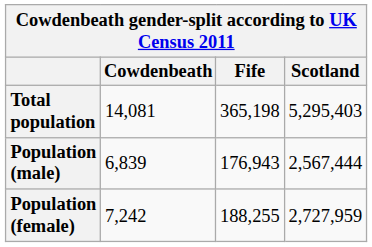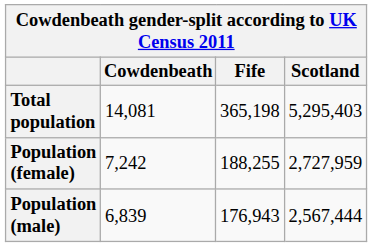rows swapped: Population (male) <-> Population (female)
